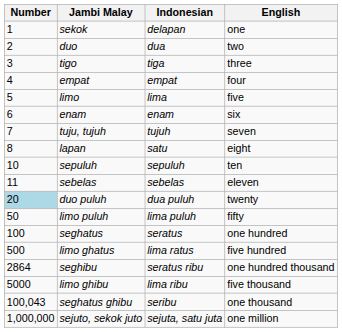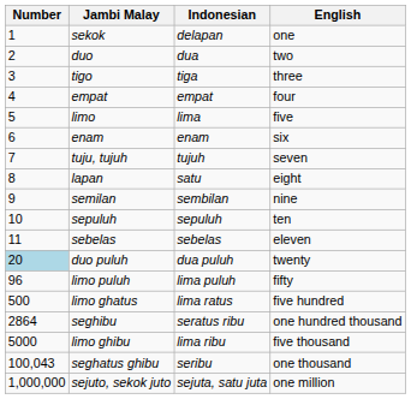+ row: 9 | semilan | sembilan | nine
limo puluh | Number: 50 -> 96
- row: 100 | seghatus | seratus | one hundred
